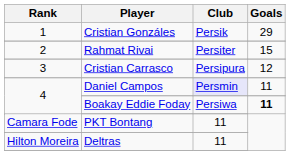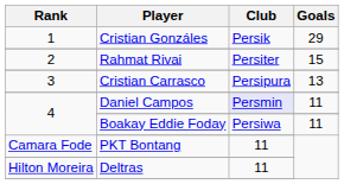Cristian Carrasco | Goals: 12 -> 13
Boakay Eddie Foday | Goals: bold -> normal
